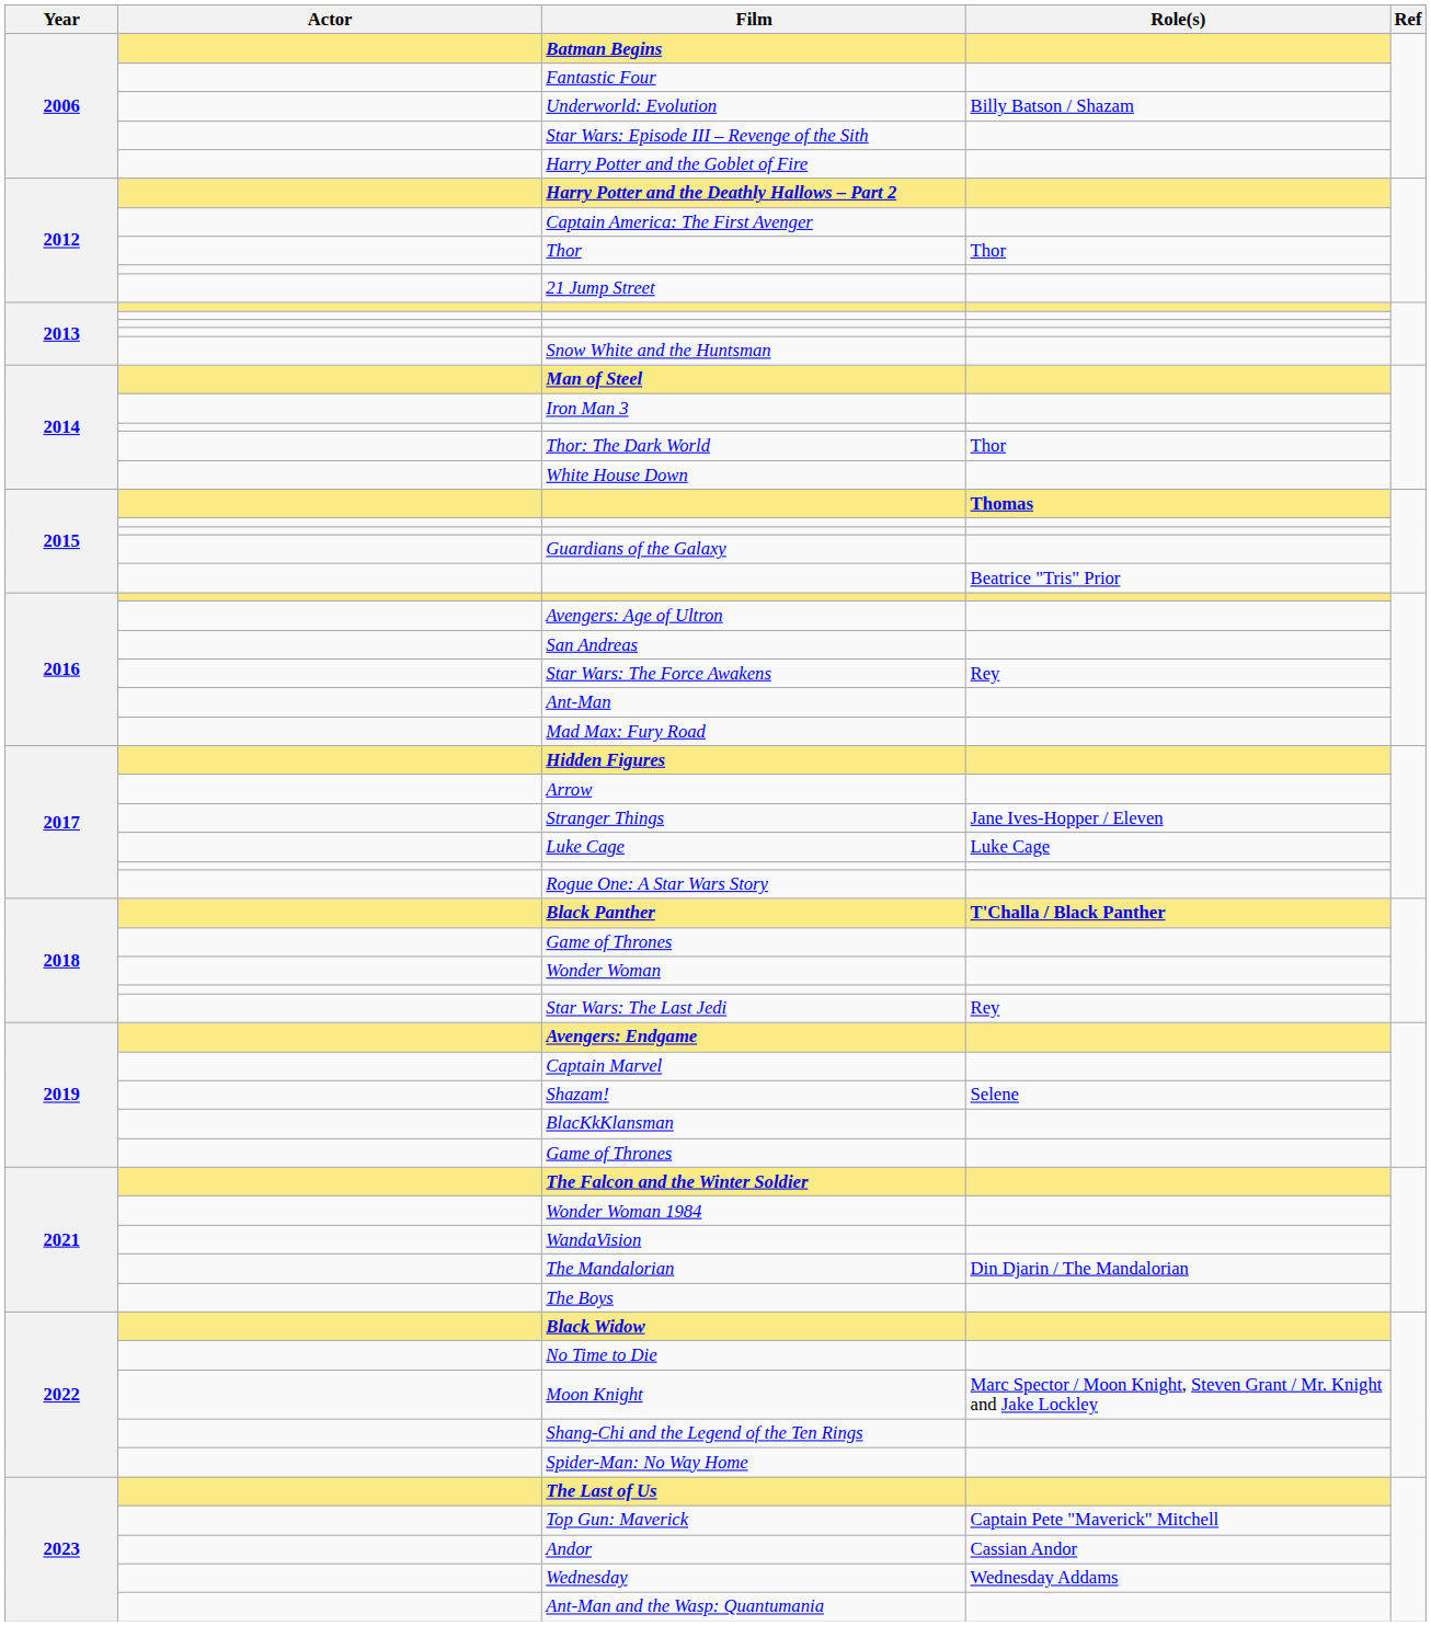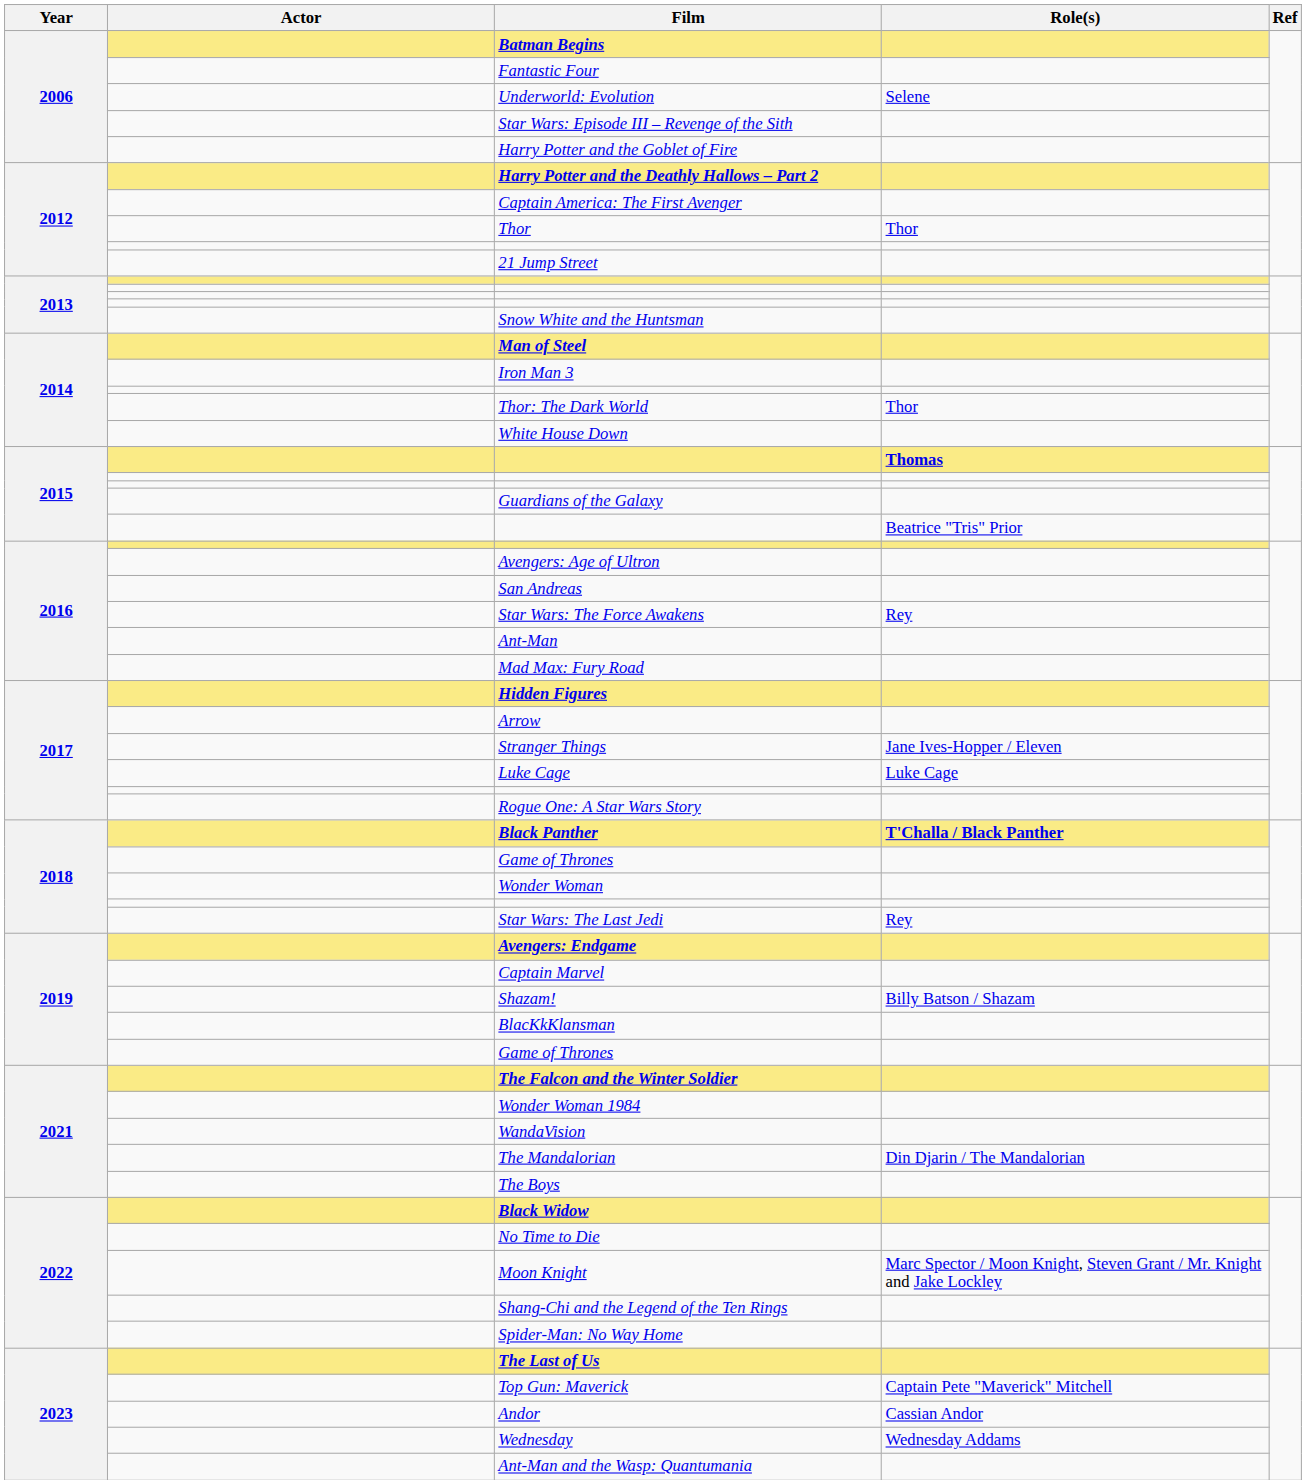Underworld: Evolution | Role(s): Billy Batson / Shazam -> Selene
Shazam! | Role(s): Selene -> Billy Batson / Shazam
